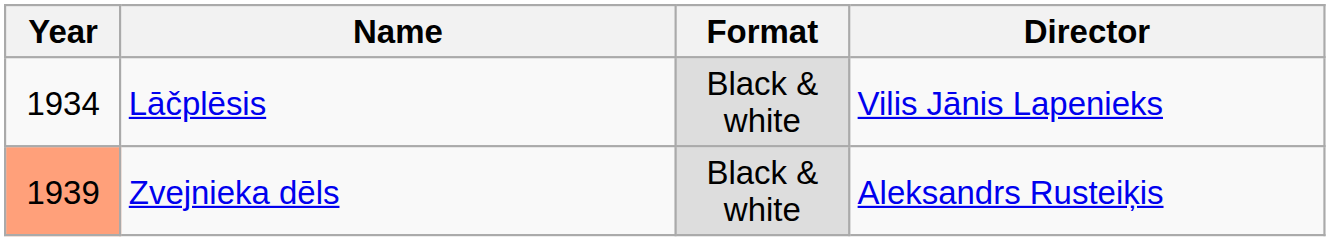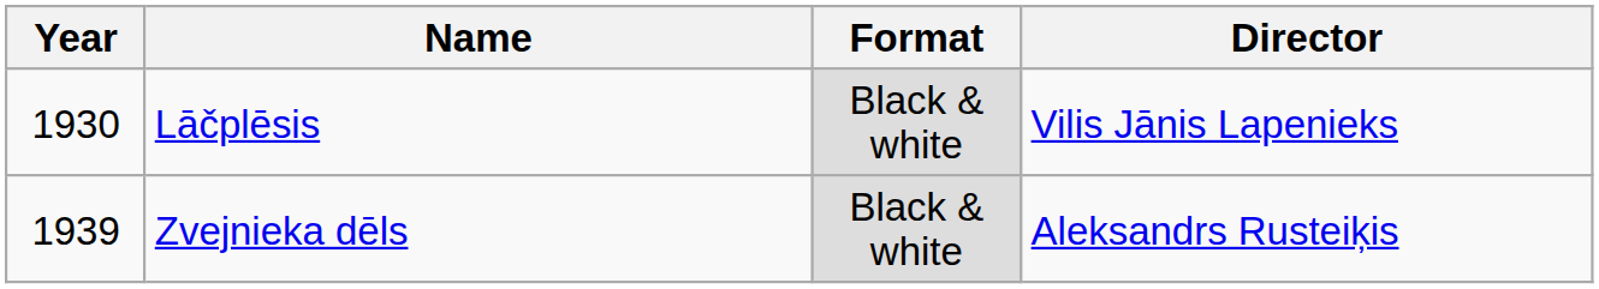Lāčplēsis | Year: 1934 -> 1930
Zvejnieka dēls | Year: lightsalmon background -> no background
